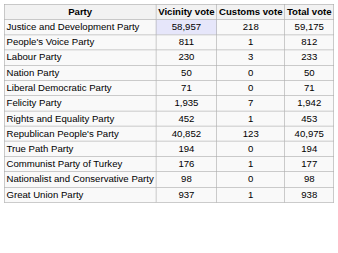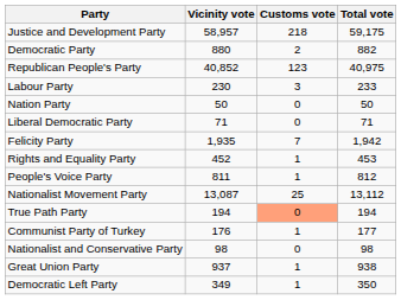Justice and Development Party | Vicinity vote: lavender background -> no background
+ row: Democratic Party | 880 | 2 | 882
rows swapped: Republican People's Party <-> People's Voice Party
+ row: Nationalist Movement Party | 13,087 | 25 | 13,112
True Path Party | Customs vote: no background -> lightsalmon background
+ row: Democratic Left Party | 349 | 1 | 350
